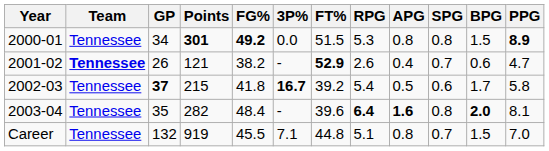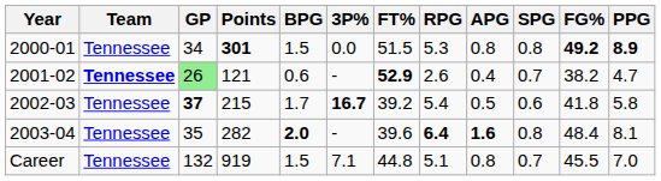columns swapped: FG% <-> BPG
2001-02 | GP: no background -> lightgreen background
